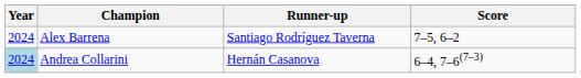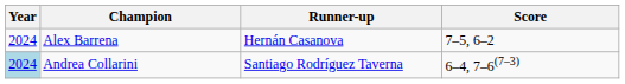Alex Barrena | Runner-up: Santiago Rodríguez Taverna -> Hernán Casanova
Andrea Collarini | Runner-up: Hernán Casanova -> Santiago Rodríguez Taverna
